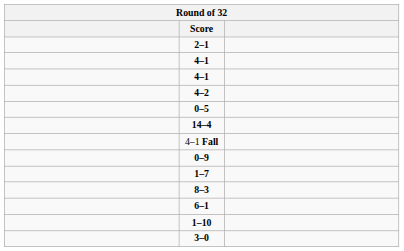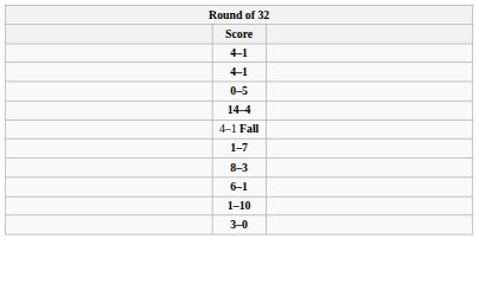- row: 2–1
- row: 4–2
- row: 0–9
